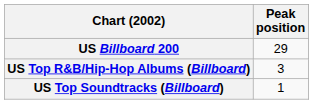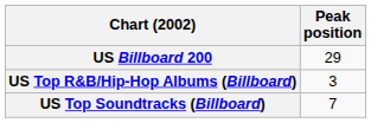US Top Soundtracks (Billboard) | Peak position: 1 -> 7
